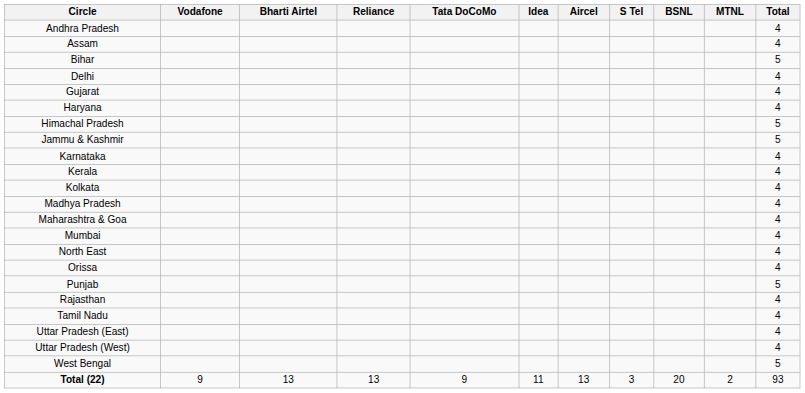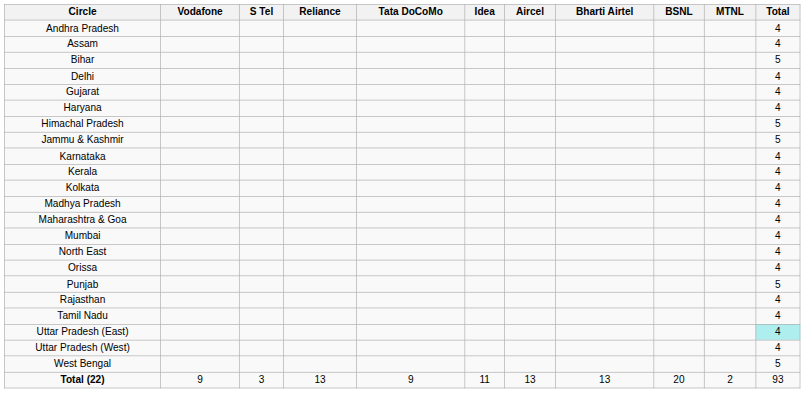columns swapped: Bharti Airtel <-> S Tel
Uttar Pradesh (East) | Total: no background -> paleturquoise background
